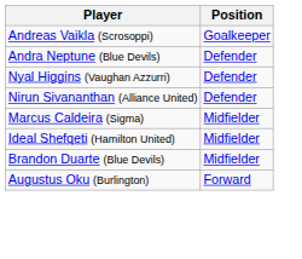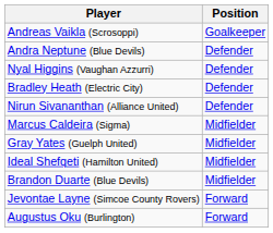+ row: Bradley Heath (Electric City) | Defender
+ row: Gray Yates (Guelph United) | Midfielder
+ row: Jevontae Layne (Simcoe County Rovers) | Forward
